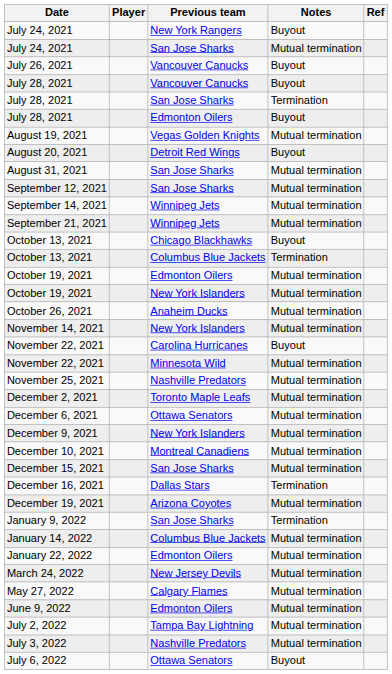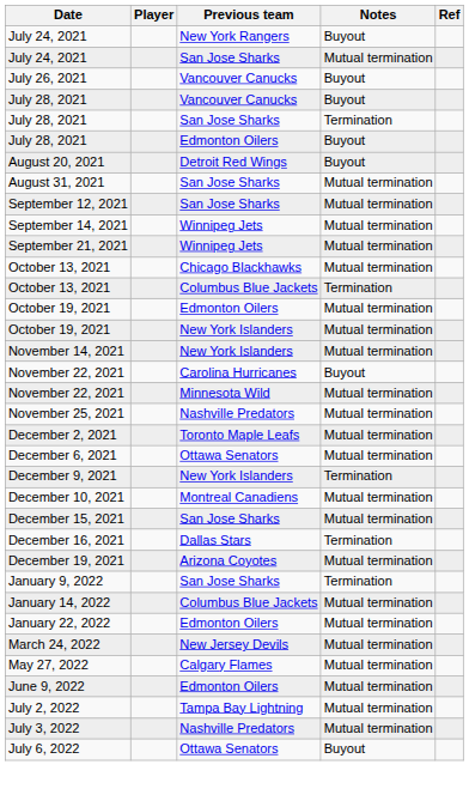- row: August 19, 2021 | Vegas Golden Knights | Mutual termination
October 13, 2021 / Chicago Blackhawks | Notes: Buyout -> Mutual termination
- row: October 26, 2021 | Anaheim Ducks | Mutual termination
December 9, 2021 | Notes: Mutual termination -> Termination
